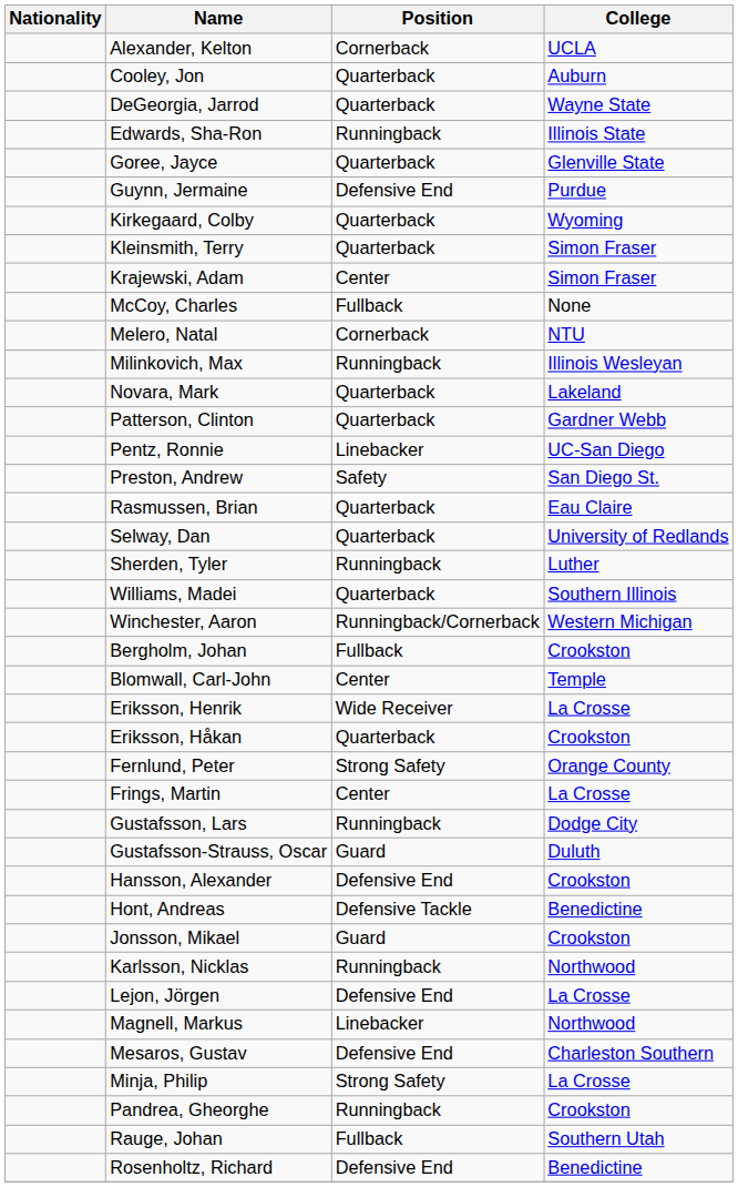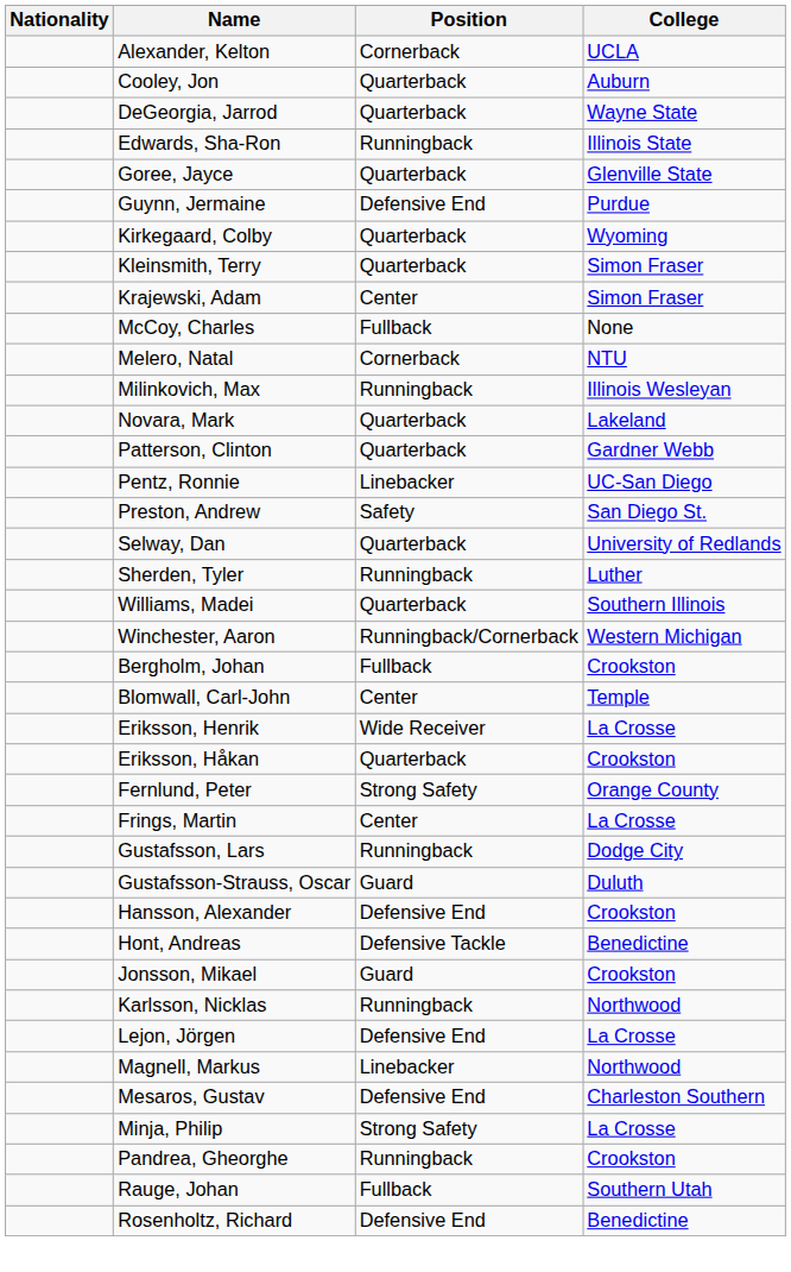- row: Rasmussen, Brian | Quarterback | Eau Claire
